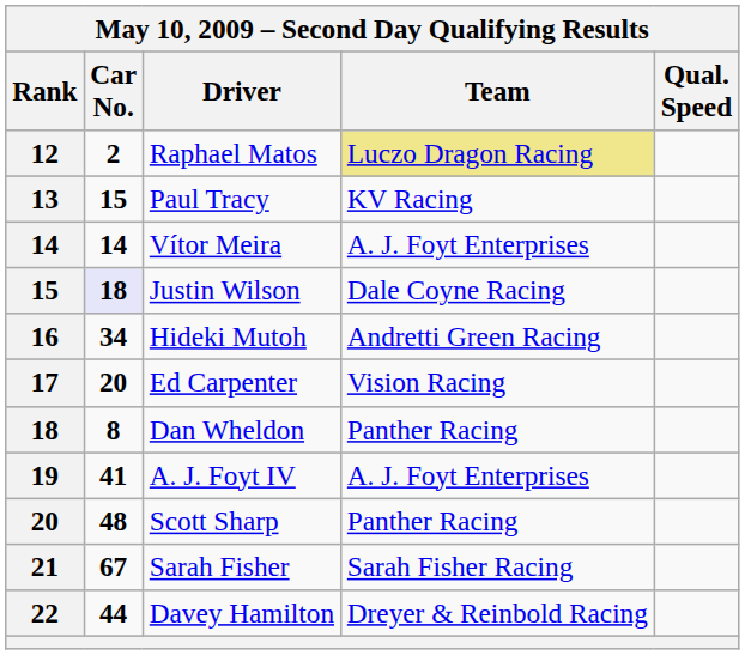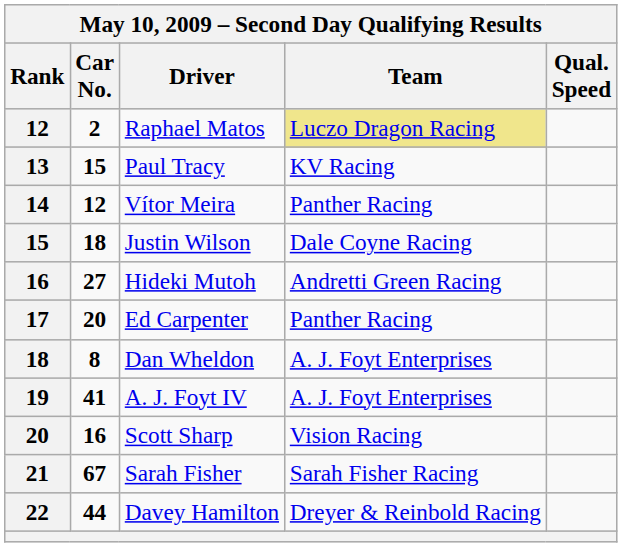Vítor Meira | Car No.: 14 -> 12
Vítor Meira | Team: A. J. Foyt Enterprises -> Panther Racing
Justin Wilson | Car No.: lavender background -> no background
Hideki Mutoh | Car No.: 34 -> 27
Ed Carpenter | Team: Vision Racing -> Panther Racing
Dan Wheldon | Team: Panther Racing -> A. J. Foyt Enterprises
Scott Sharp | Car No.: 48 -> 16
Scott Sharp | Team: Panther Racing -> Vision Racing
